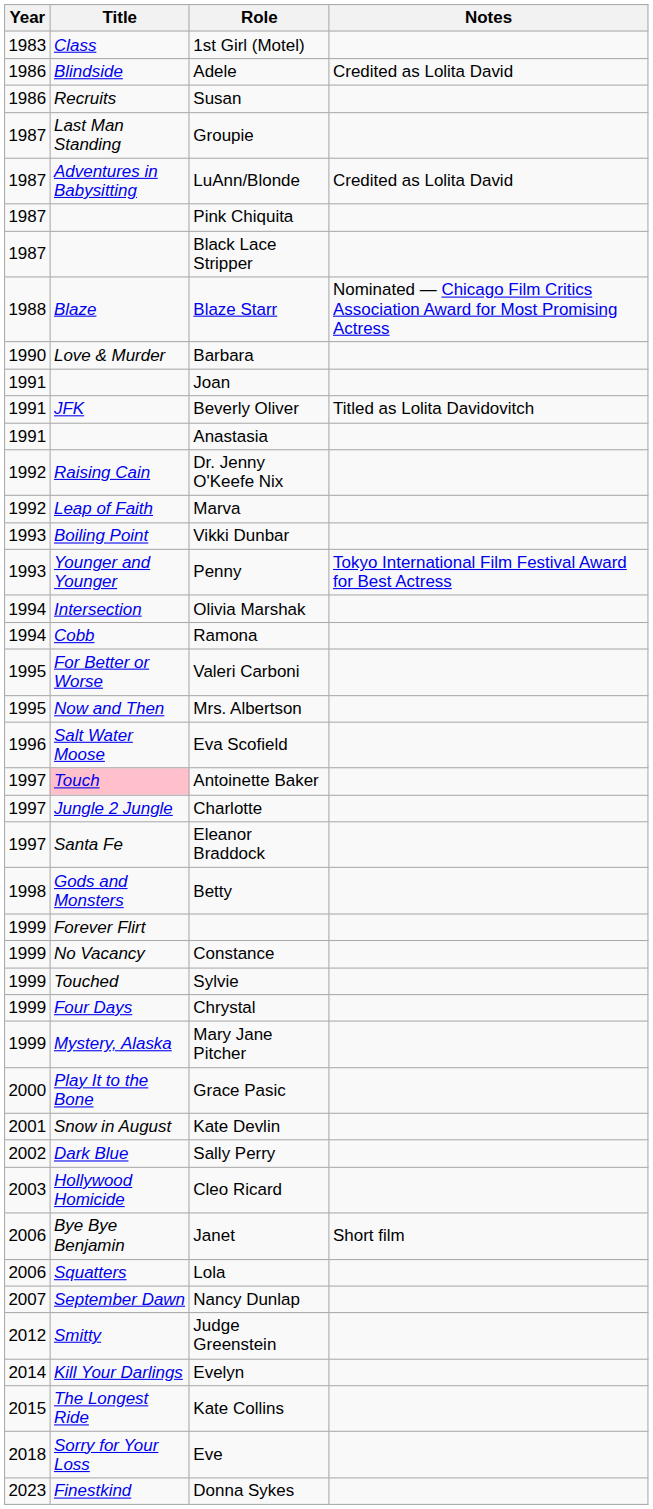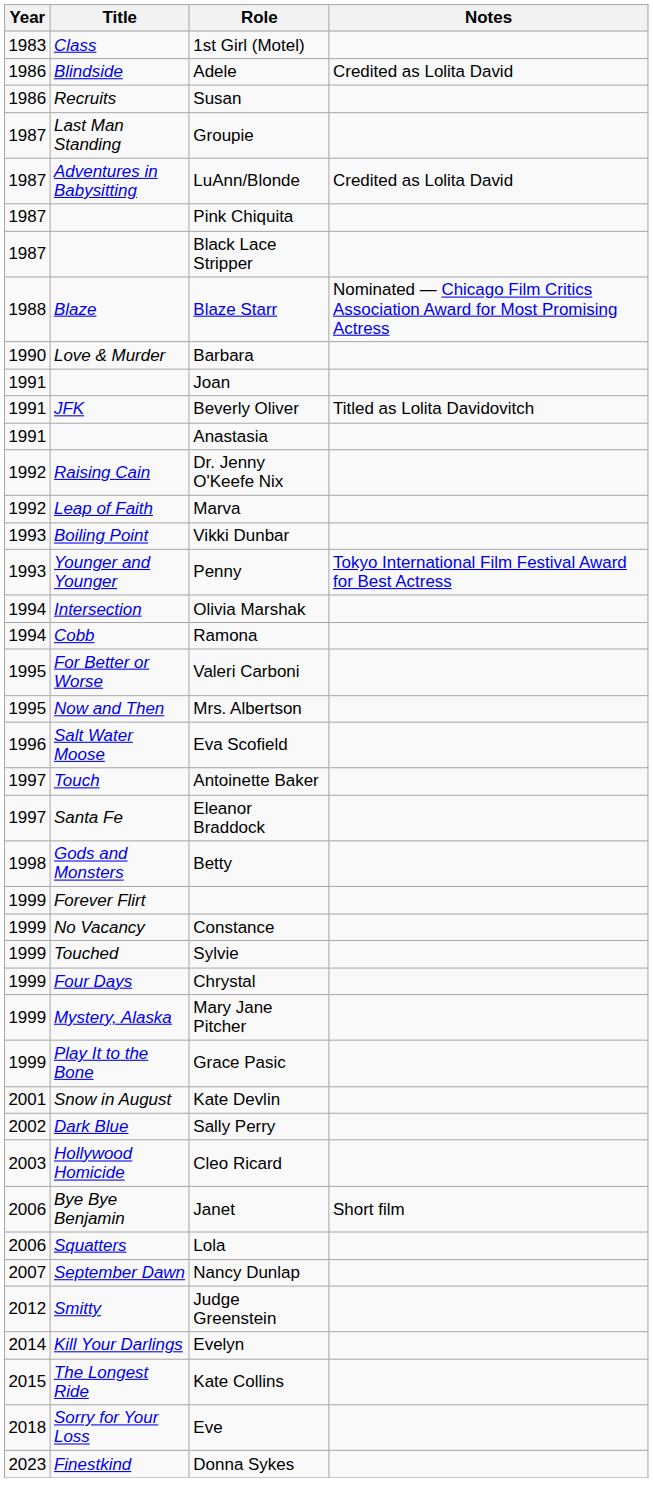Antoinette Baker | Title: pink background -> no background
- row: 1997 | Jungle 2 Jungle | Charlotte
Grace Pasic | Year: 2000 -> 1999
